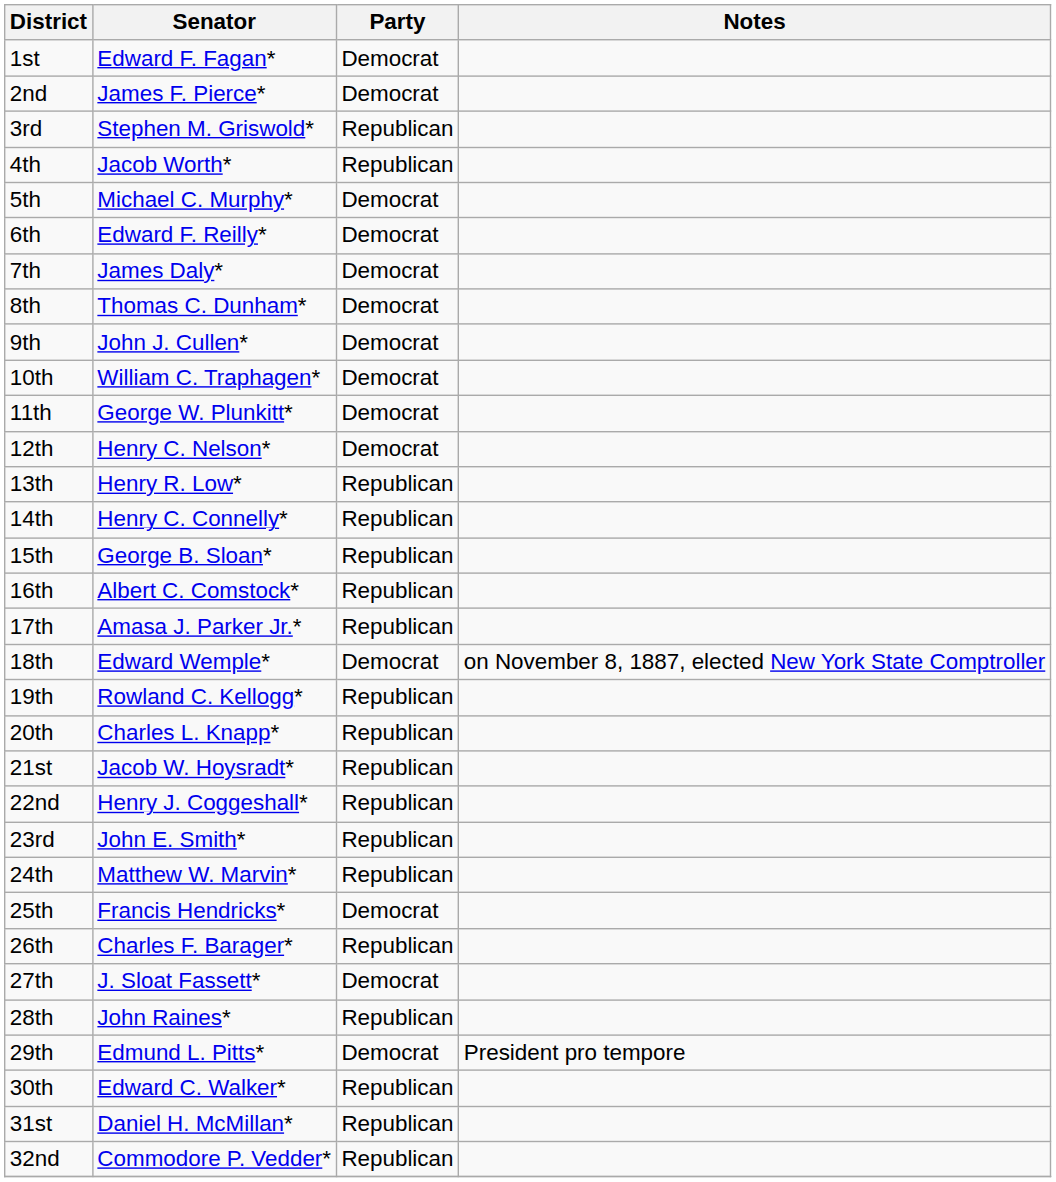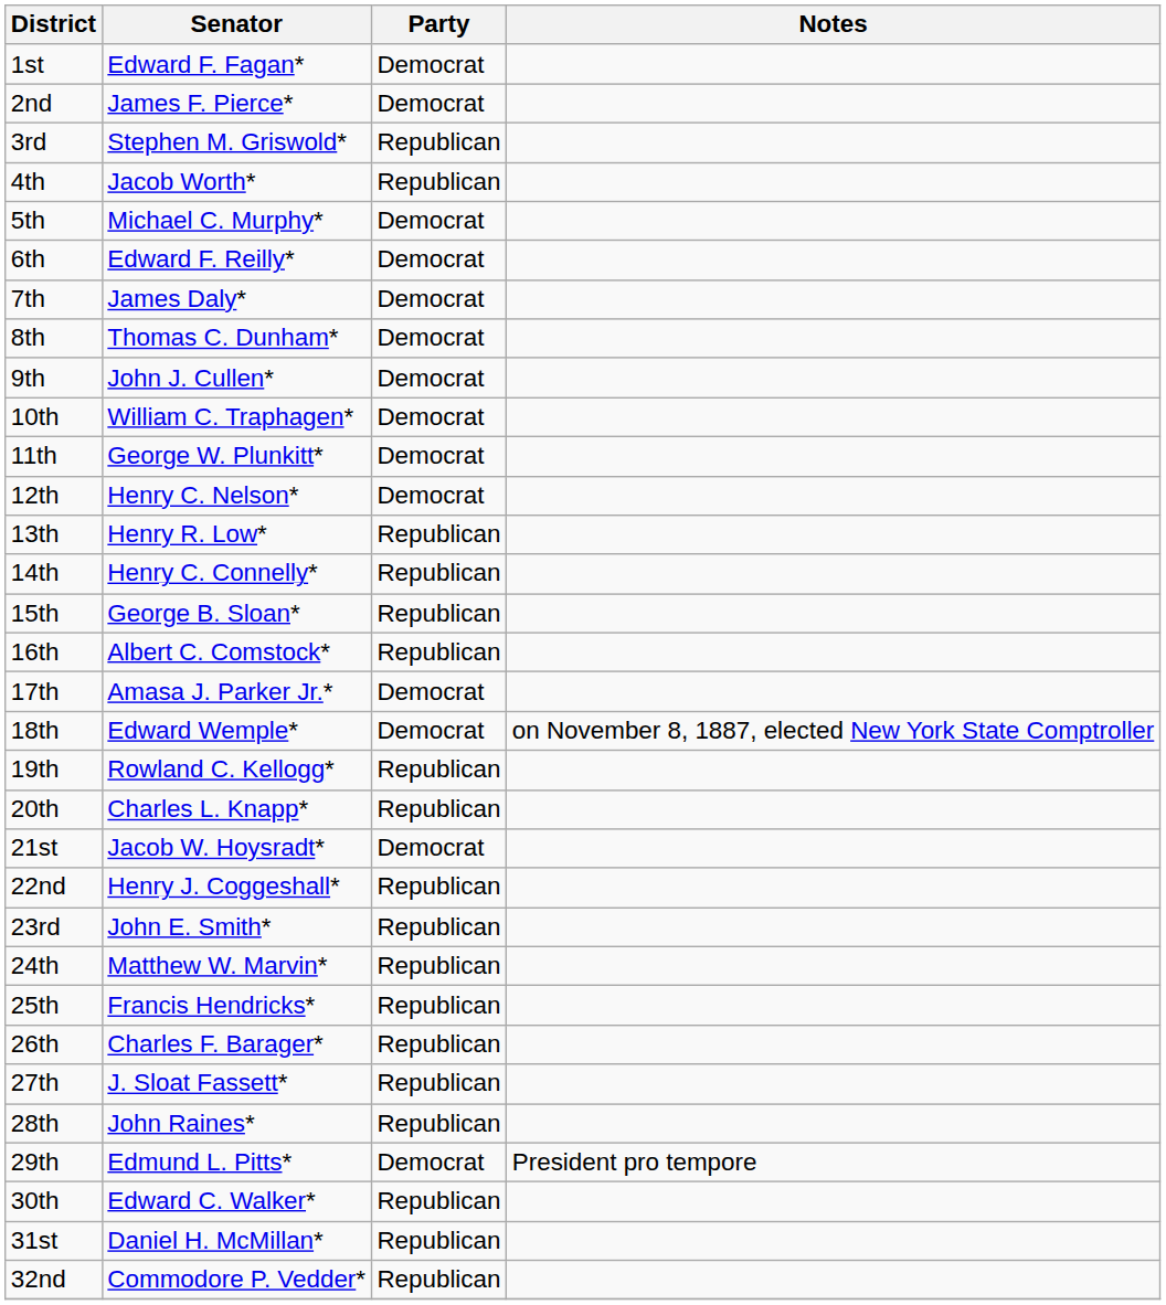17th | Party: Republican -> Democrat
21st | Party: Republican -> Democrat
25th | Party: Democrat -> Republican
27th | Party: Democrat -> Republican
